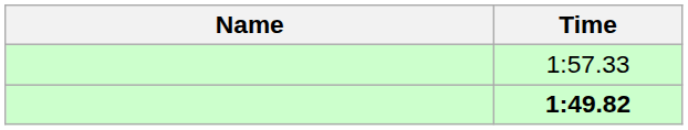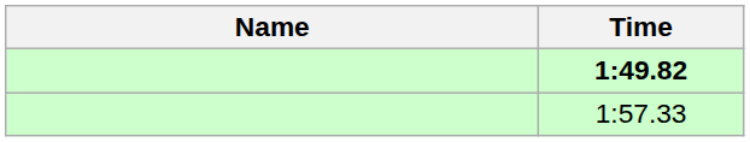rows swapped: 1:49.82 <-> 1:57.33
